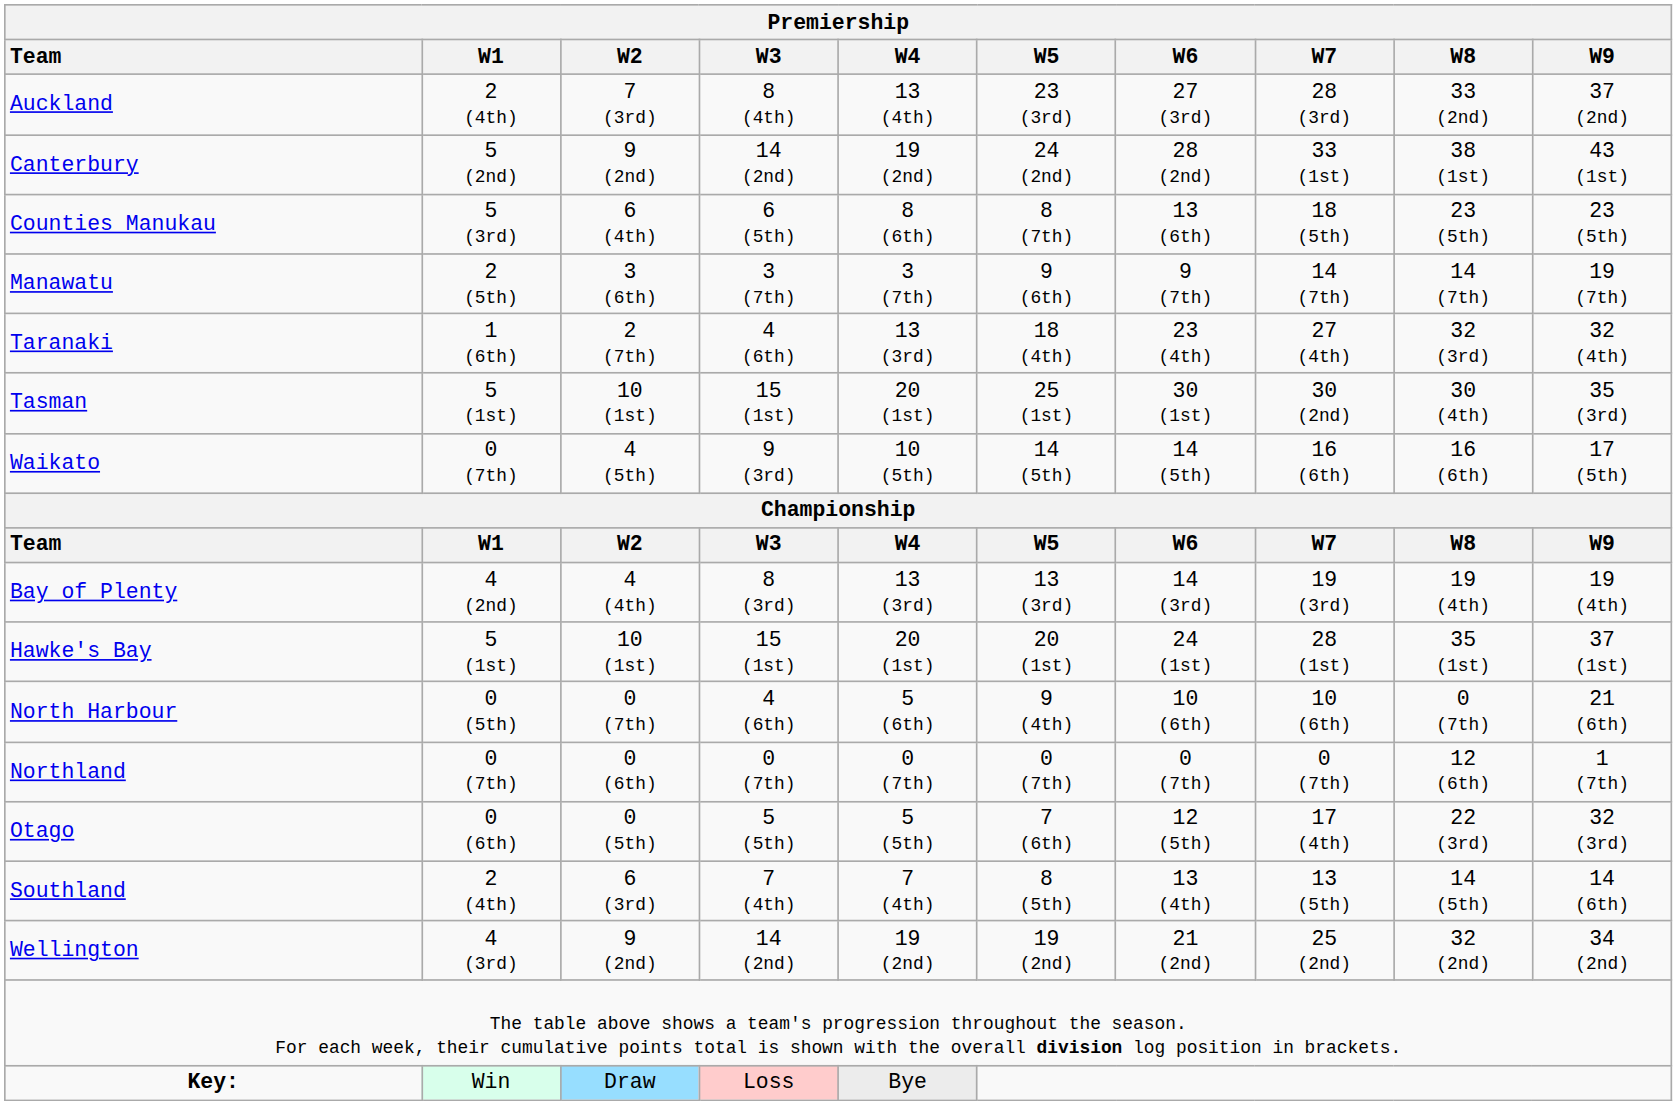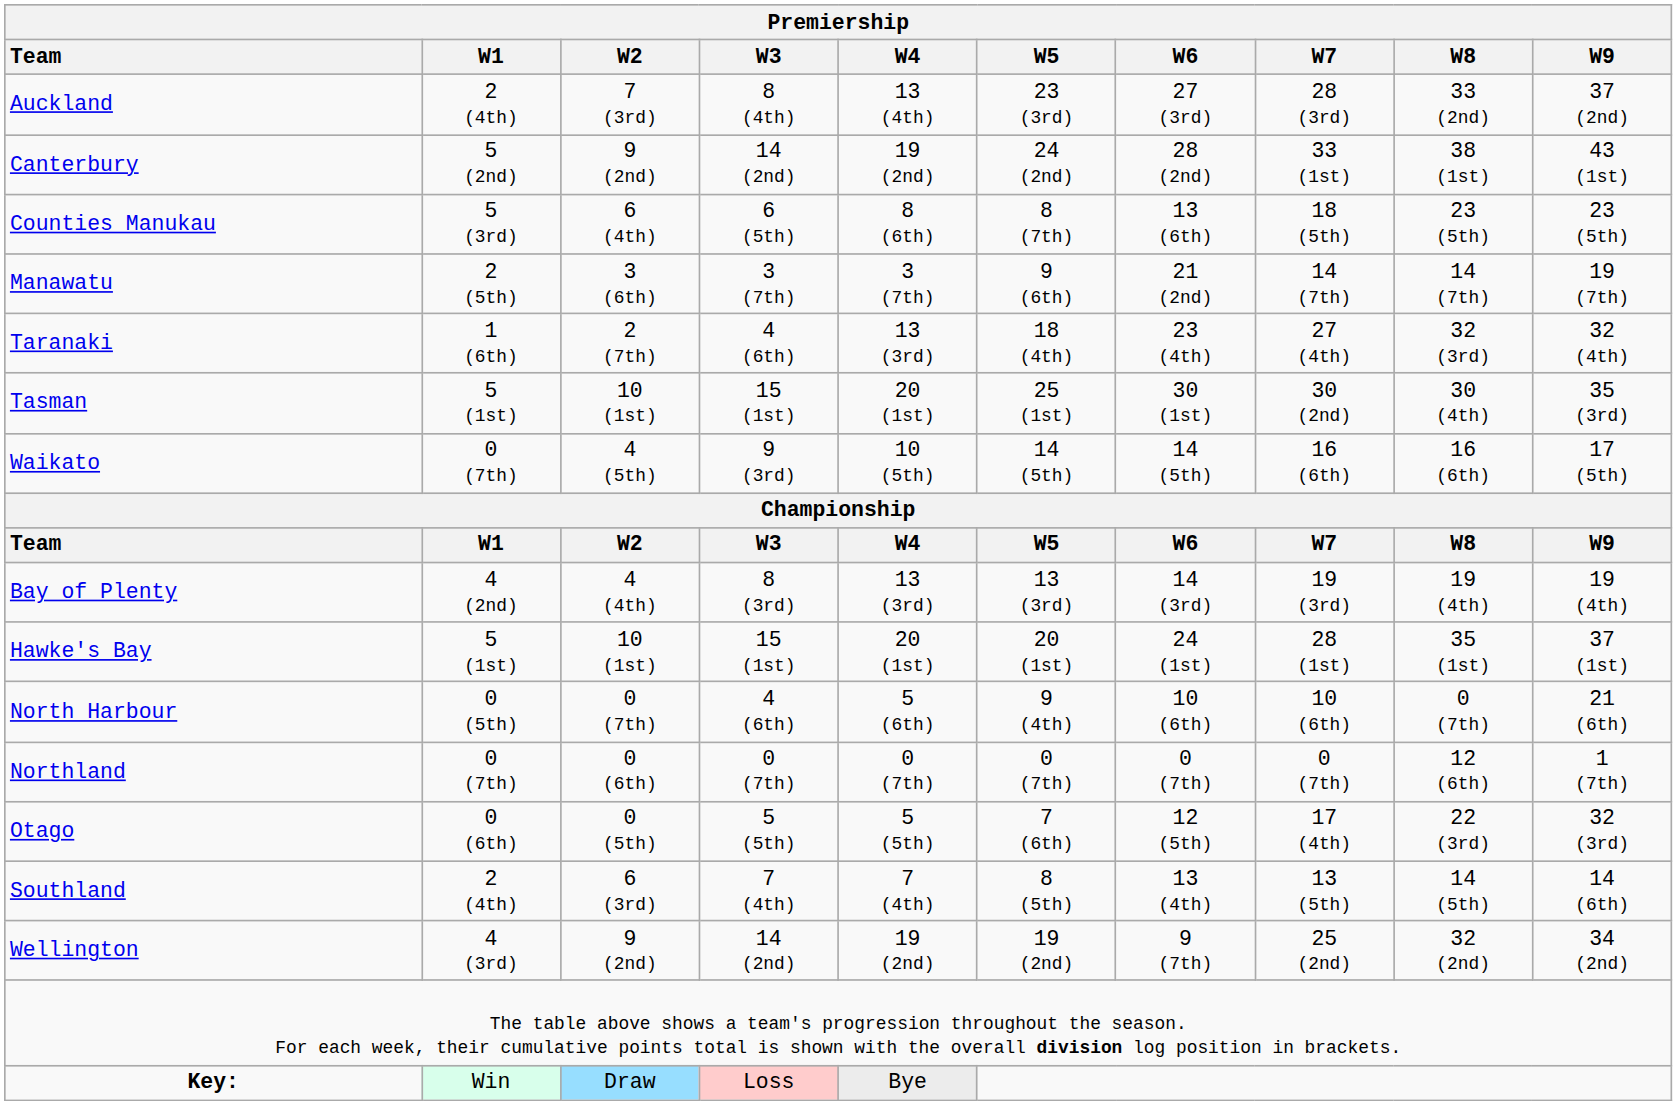Manawatu | W6: 9 (7th) -> 21 (2nd)
Wellington | W6: 21 (2nd) -> 9 (7th)
